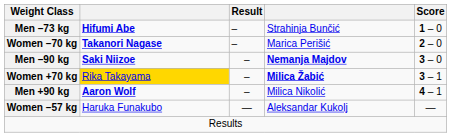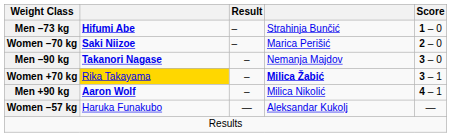Women –70 kg | column 2: Takanori Nagase -> Saki Niizoe
Men –90 kg | column 2: Saki Niizoe -> Takanori Nagase
Men –90 kg | column 4: bold -> normal
